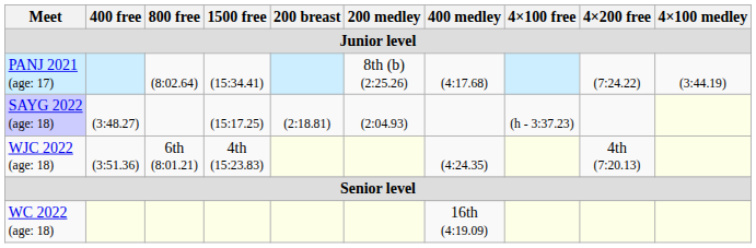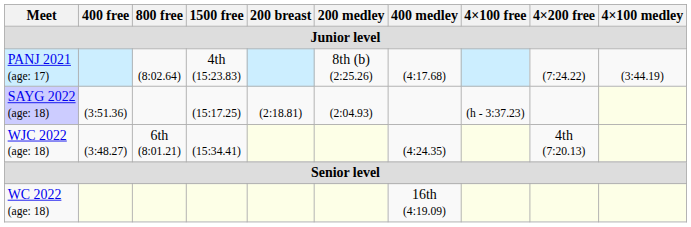PANJ 2021 (age: 17) | 1500 free: (15:34.41) -> 4th (15:23.83)
SAYG 2022 (age: 18) | 400 free: (3:48.27) -> (3:51.36)
WJC 2022 (age: 18) | 400 free: (3:51.36) -> (3:48.27)
WJC 2022 (age: 18) | 1500 free: 4th (15:23.83) -> (15:34.41)
